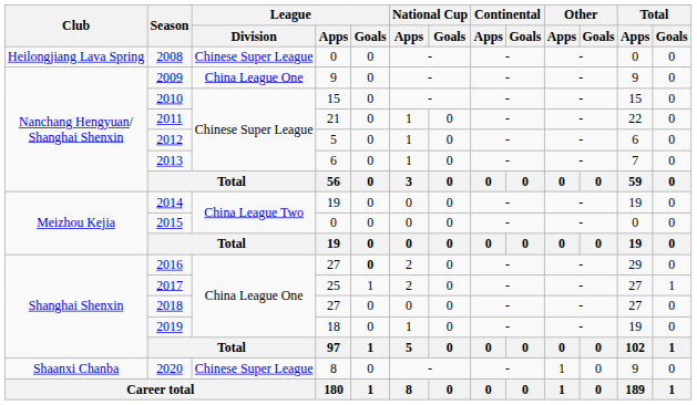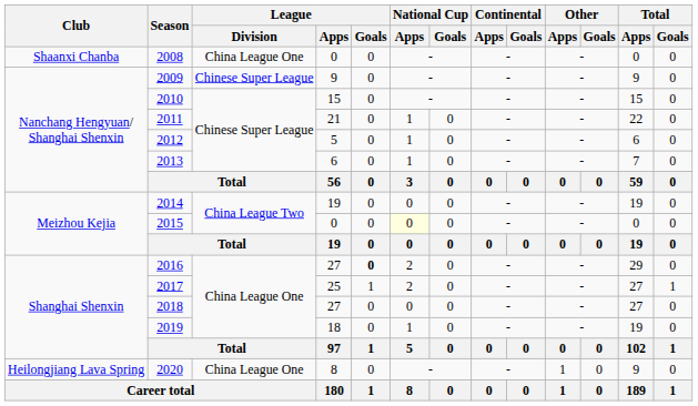2008 | Club: Heilongjiang Lava Spring -> Shaanxi Chanba
2008 | League / Division: Chinese Super League -> China League One
2009 | League / Division: China League One -> Chinese Super League
2015 | National Cup / Apps: no background -> lightyellow background
2020 | Club: Shaanxi Chanba -> Heilongjiang Lava Spring
2020 | League / Division: Chinese Super League -> China League One
